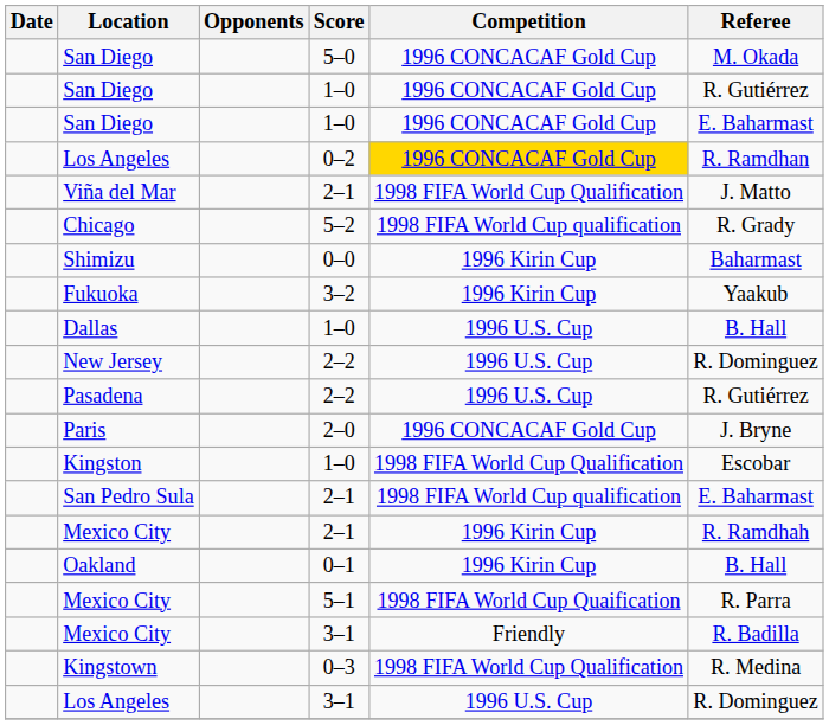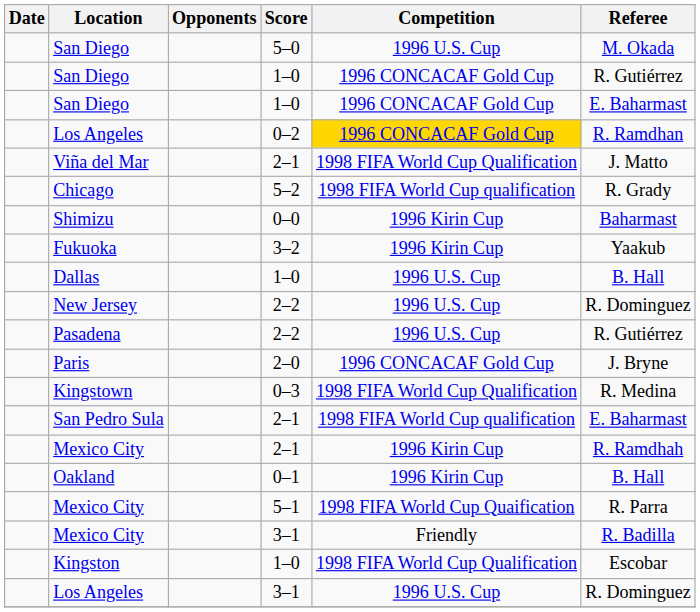San Diego / 5–0 | Competition: 1996 CONCACAF Gold Cup -> 1996 U.S. Cup
rows swapped: Kingstown <-> Kingston
